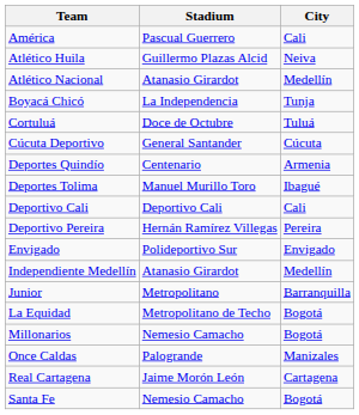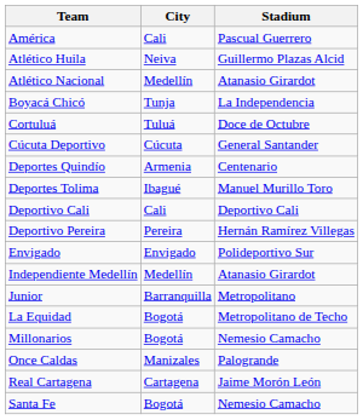columns swapped: City <-> Stadium
